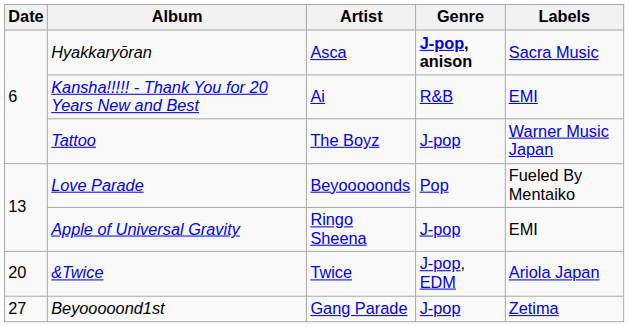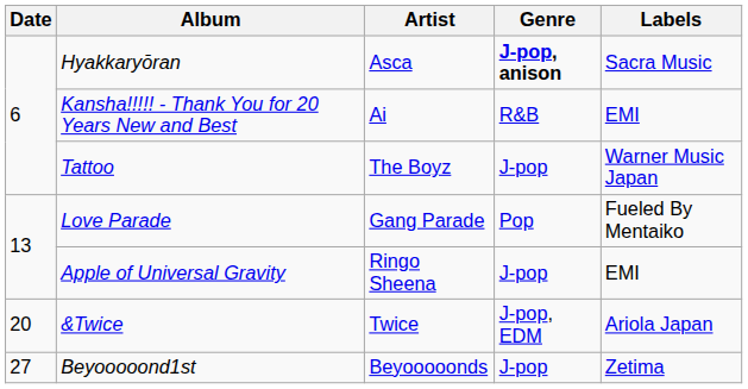Love Parade | Artist: Beyooooonds -> Gang Parade
Beyooooond1st | Artist: Gang Parade -> Beyooooonds
